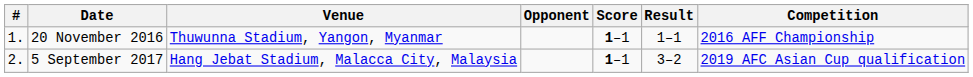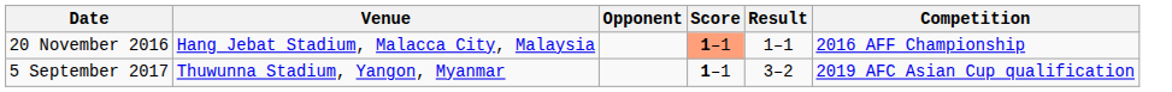- column: # | 1. | 2.
20 November 2016 | Venue: Thuwunna Stadium, Yangon, Myanmar -> Hang Jebat Stadium, Malacca City, Malaysia
20 November 2016 | Score: no background -> lightsalmon background
5 September 2017 | Venue: Hang Jebat Stadium, Malacca City, Malaysia -> Thuwunna Stadium, Yangon, Myanmar
